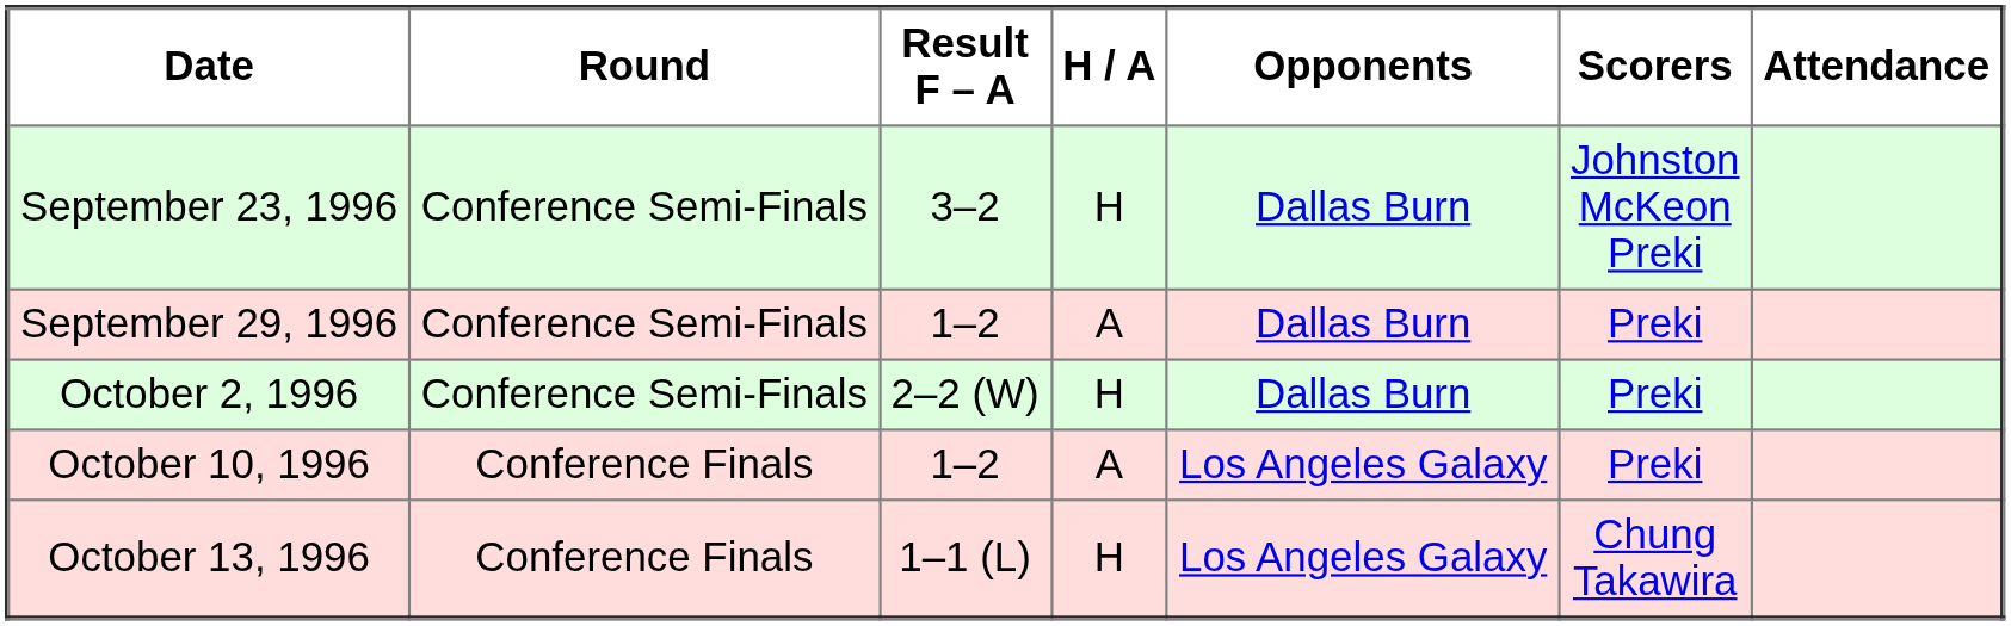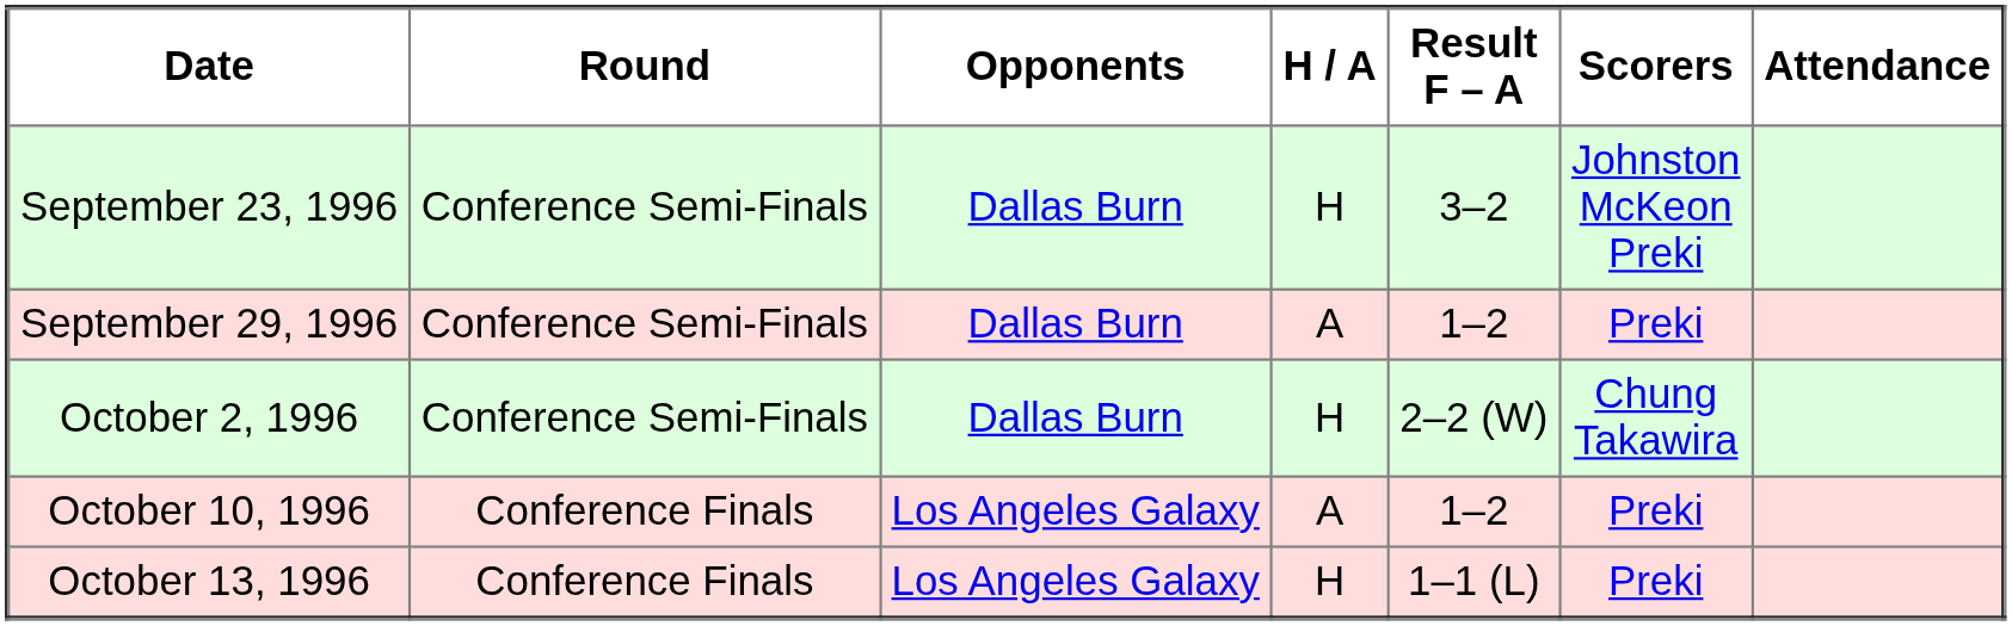columns swapped: Opponents <-> Result F – A
October 2, 1996 | Scorers: Preki -> Chung Takawira
October 13, 1996 | Scorers: Chung Takawira -> Preki
